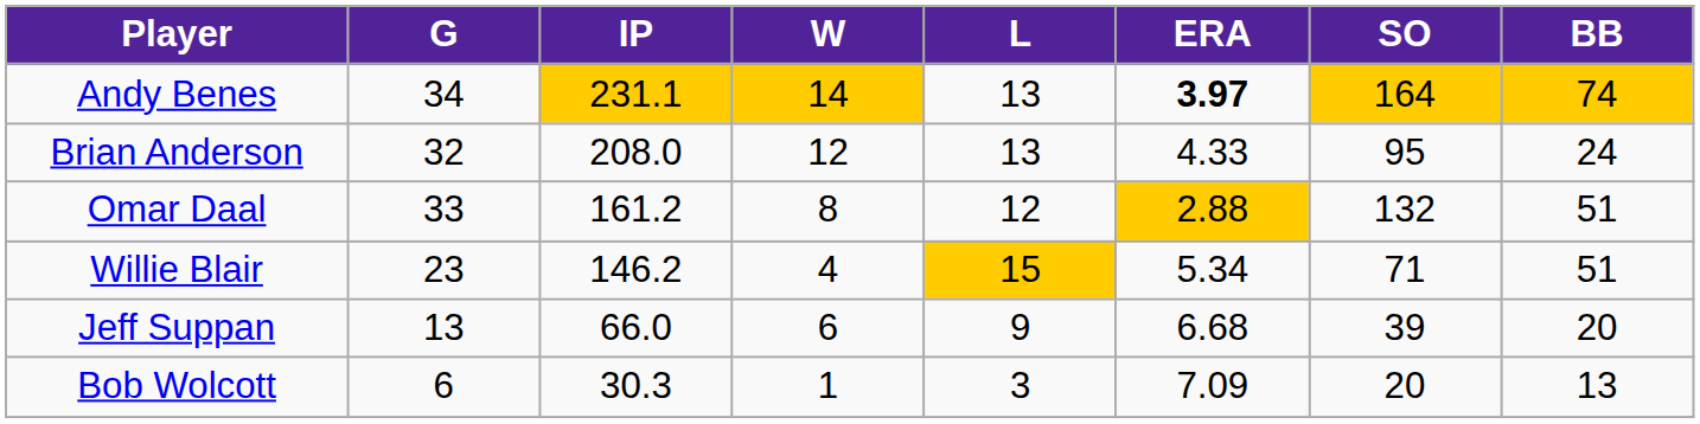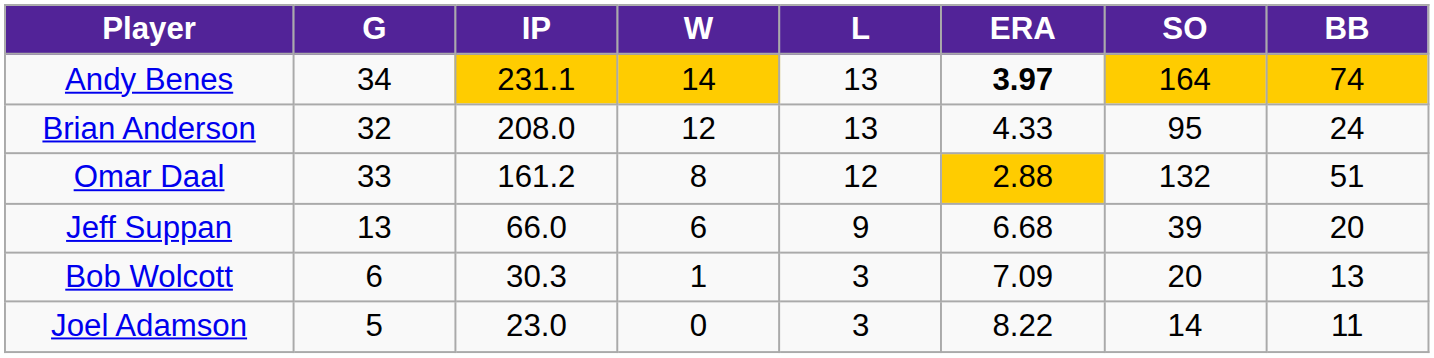- row: Willie Blair | 23 | 146.2 | 4 | 15 | 5.34 | 71 | 51
+ row: Joel Adamson | 5 | 23.0 | 0 | 3 | 8.22 | 14 | 11
